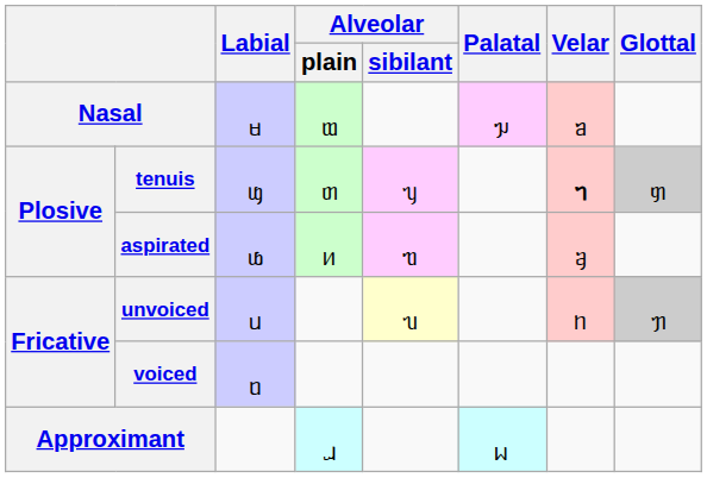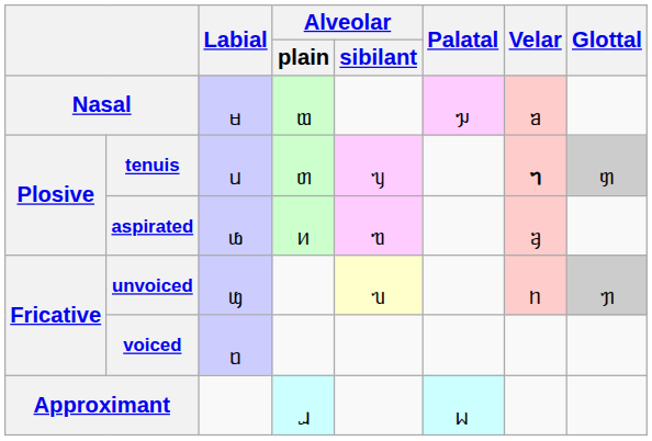tenuis | Labial: ᥜ -> ᥙ
unvoiced | Labial: ᥙ -> ᥜ
